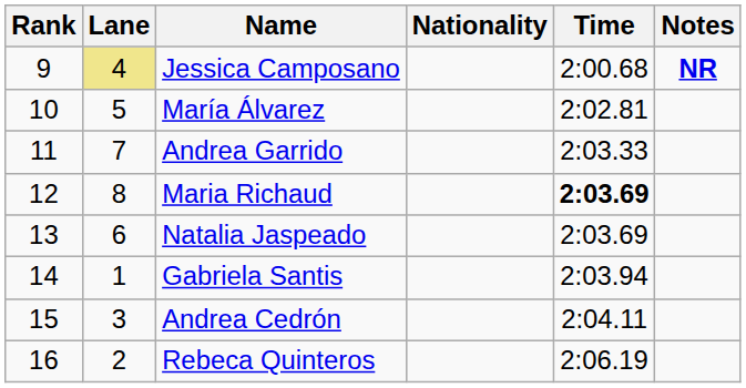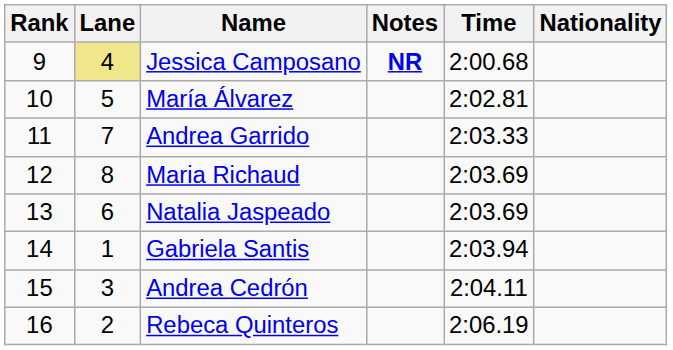columns swapped: Nationality <-> Notes
Maria Richaud | Time: bold -> normal
